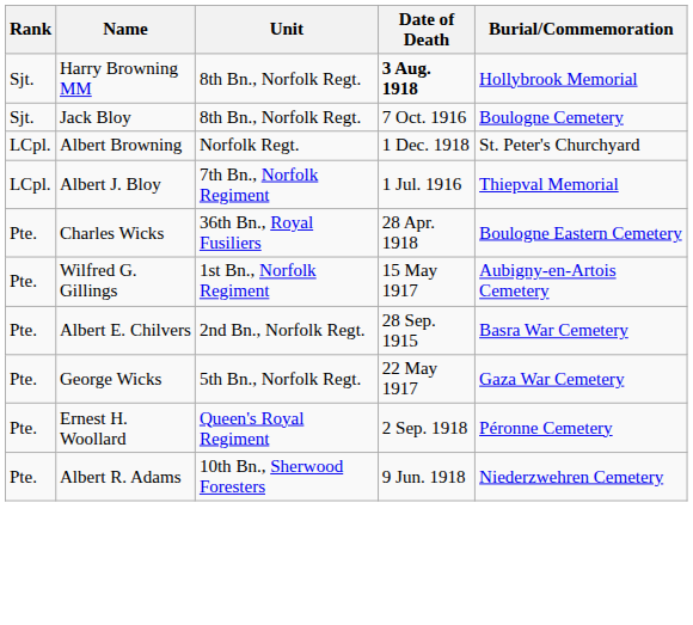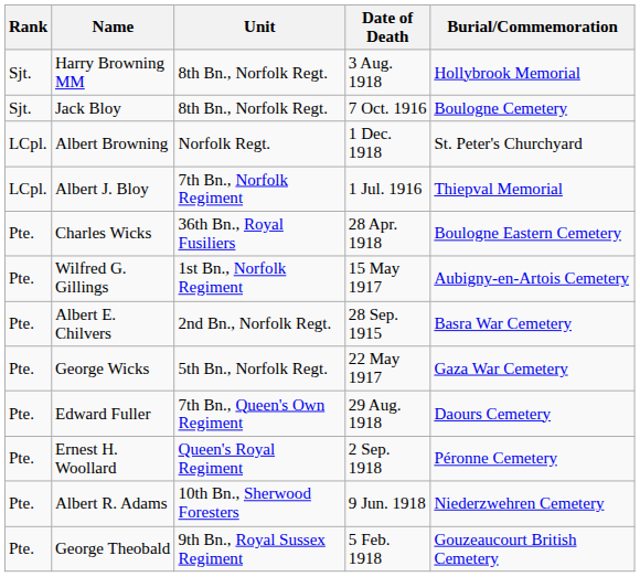Harry Browning MM | Date of Death: bold -> normal
+ row: Pte. | Edward Fuller | 7th Bn., Queen's Own Regiment | 29 Aug. 1918 | Daours Cemetery
+ row: Pte. | George Theobald | 9th Bn., Royal Sussex Regiment | 5 Feb. 1918 | Gouzeaucourt British Cemetery
